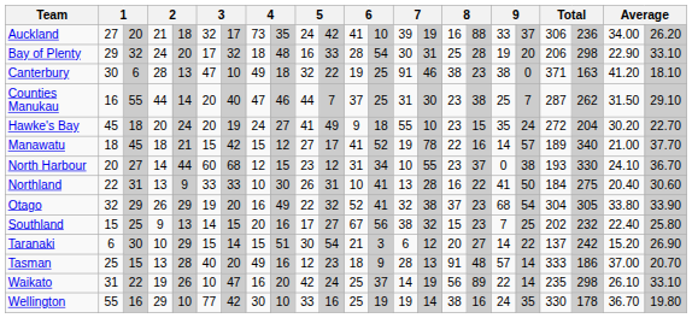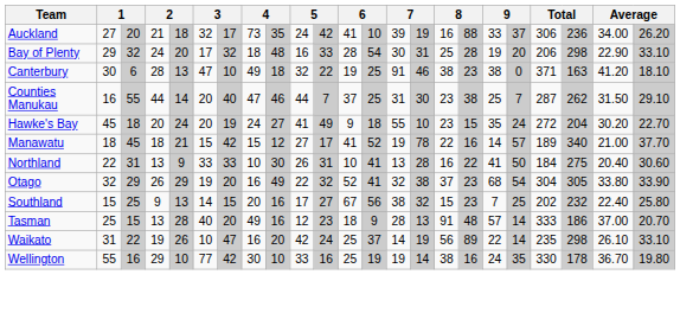- row: North Harbour | 20 | 27 | 14 | 44 | 60 | 68 | 12 | 15 | 23 | 12 | 31 | 34 | 10 | 55 | 23 | 37 | 0 | 38 | 193 | 330 | 24.10 | 36.70
- row: Taranaki | 6 | 30 | 10 | 29 | 15 | 14 | 15 | 51 | 30 | 54 | 21 | 3 | 6 | 12 | 20 | 27 | 14 | 22 | 137 | 242 | 15.20 | 26.90
